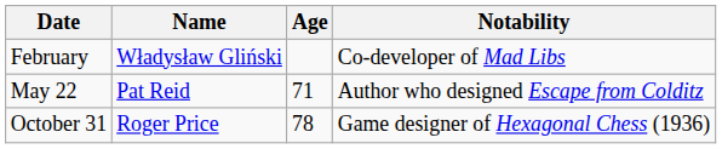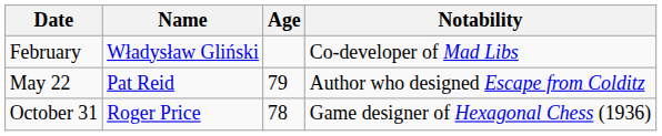May 22 | Age: 71 -> 79
